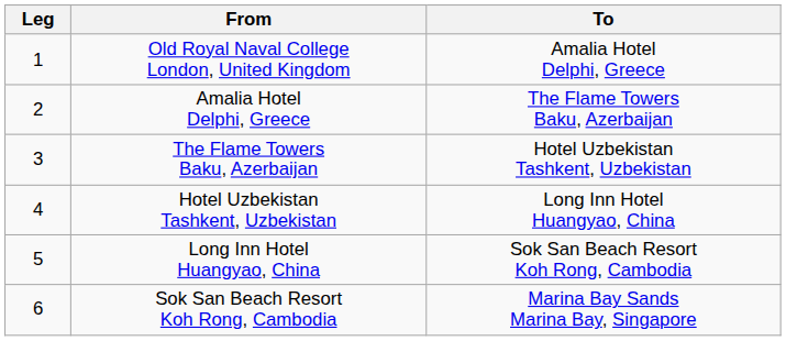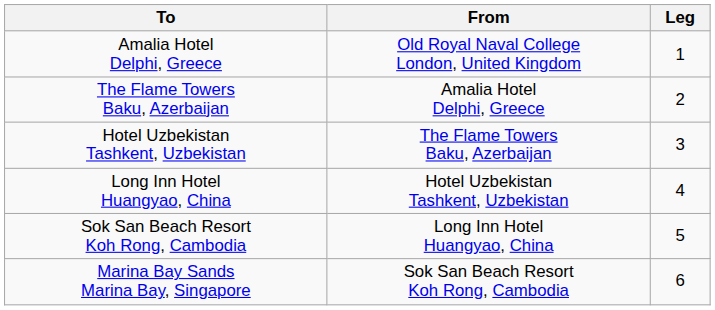columns swapped: Leg <-> To
